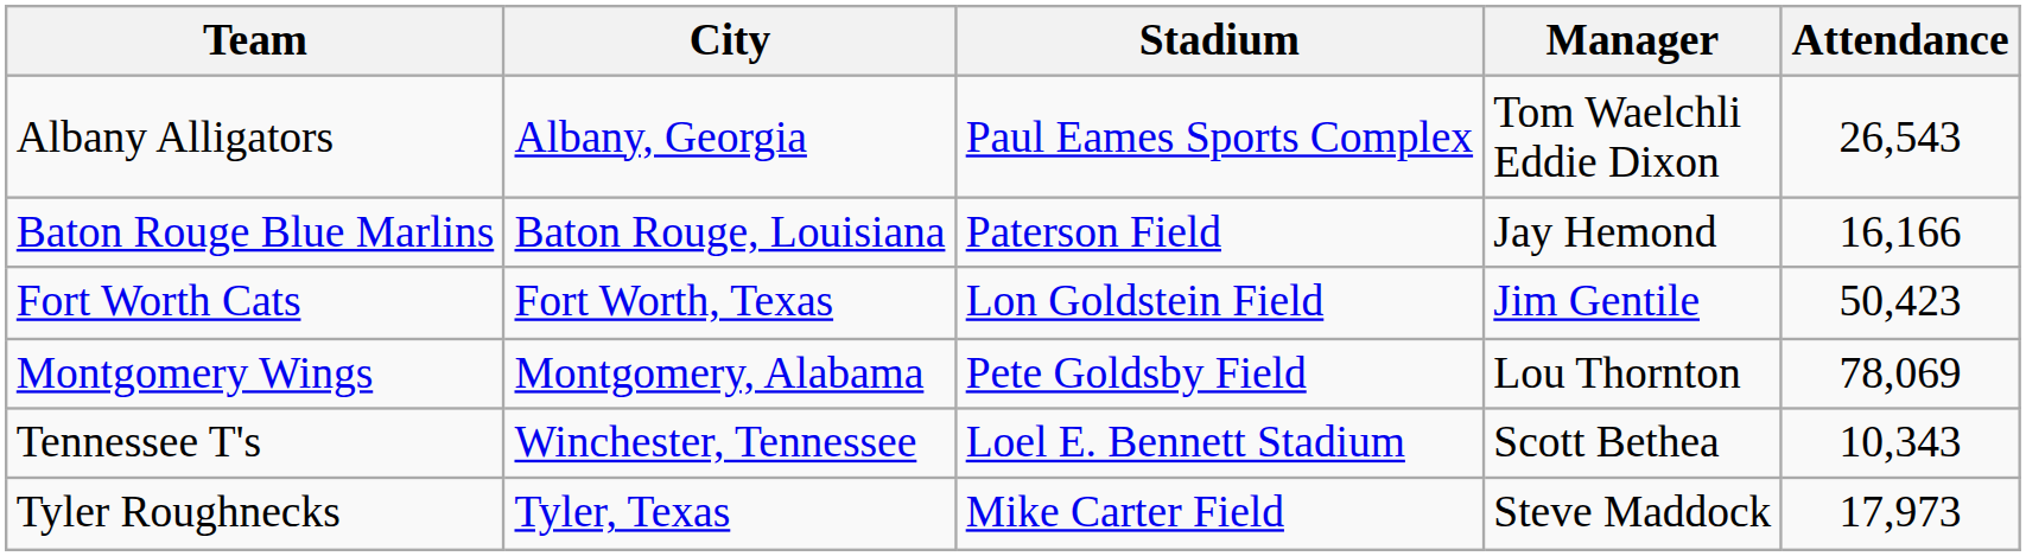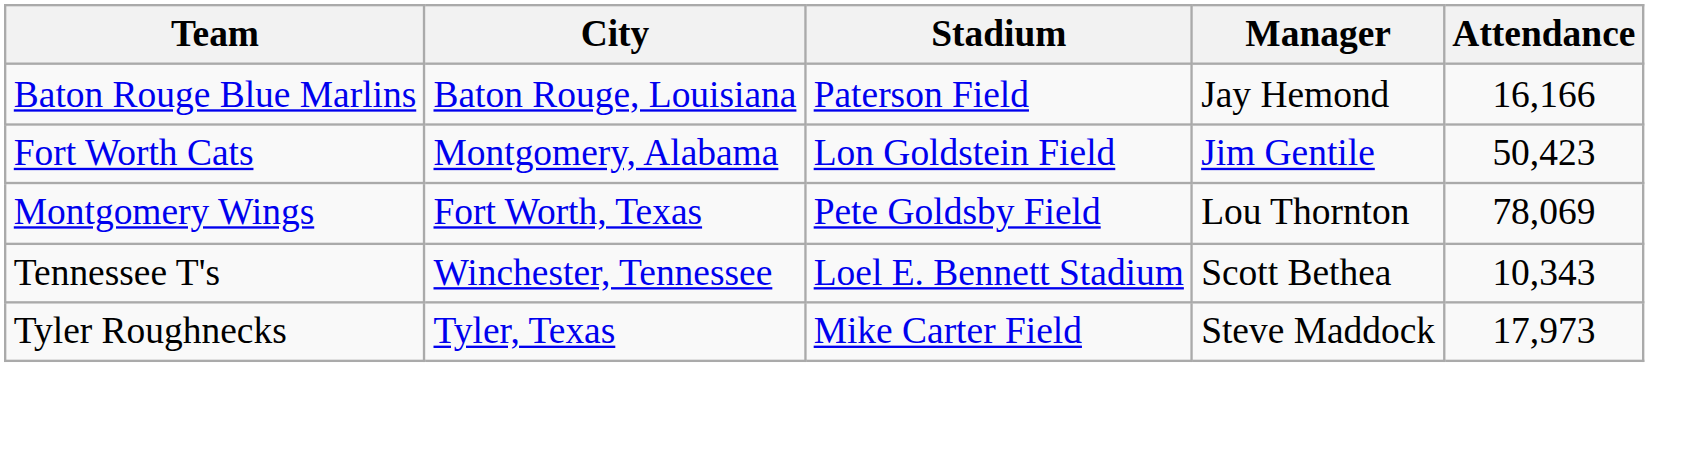- row: Albany Alligators | Albany, Georgia | Paul Eames Sports Complex | Tom Waelchli Eddie Dixon | 26,543
Fort Worth Cats | City: Fort Worth, Texas -> Montgomery, Alabama
Montgomery Wings | City: Montgomery, Alabama -> Fort Worth, Texas
